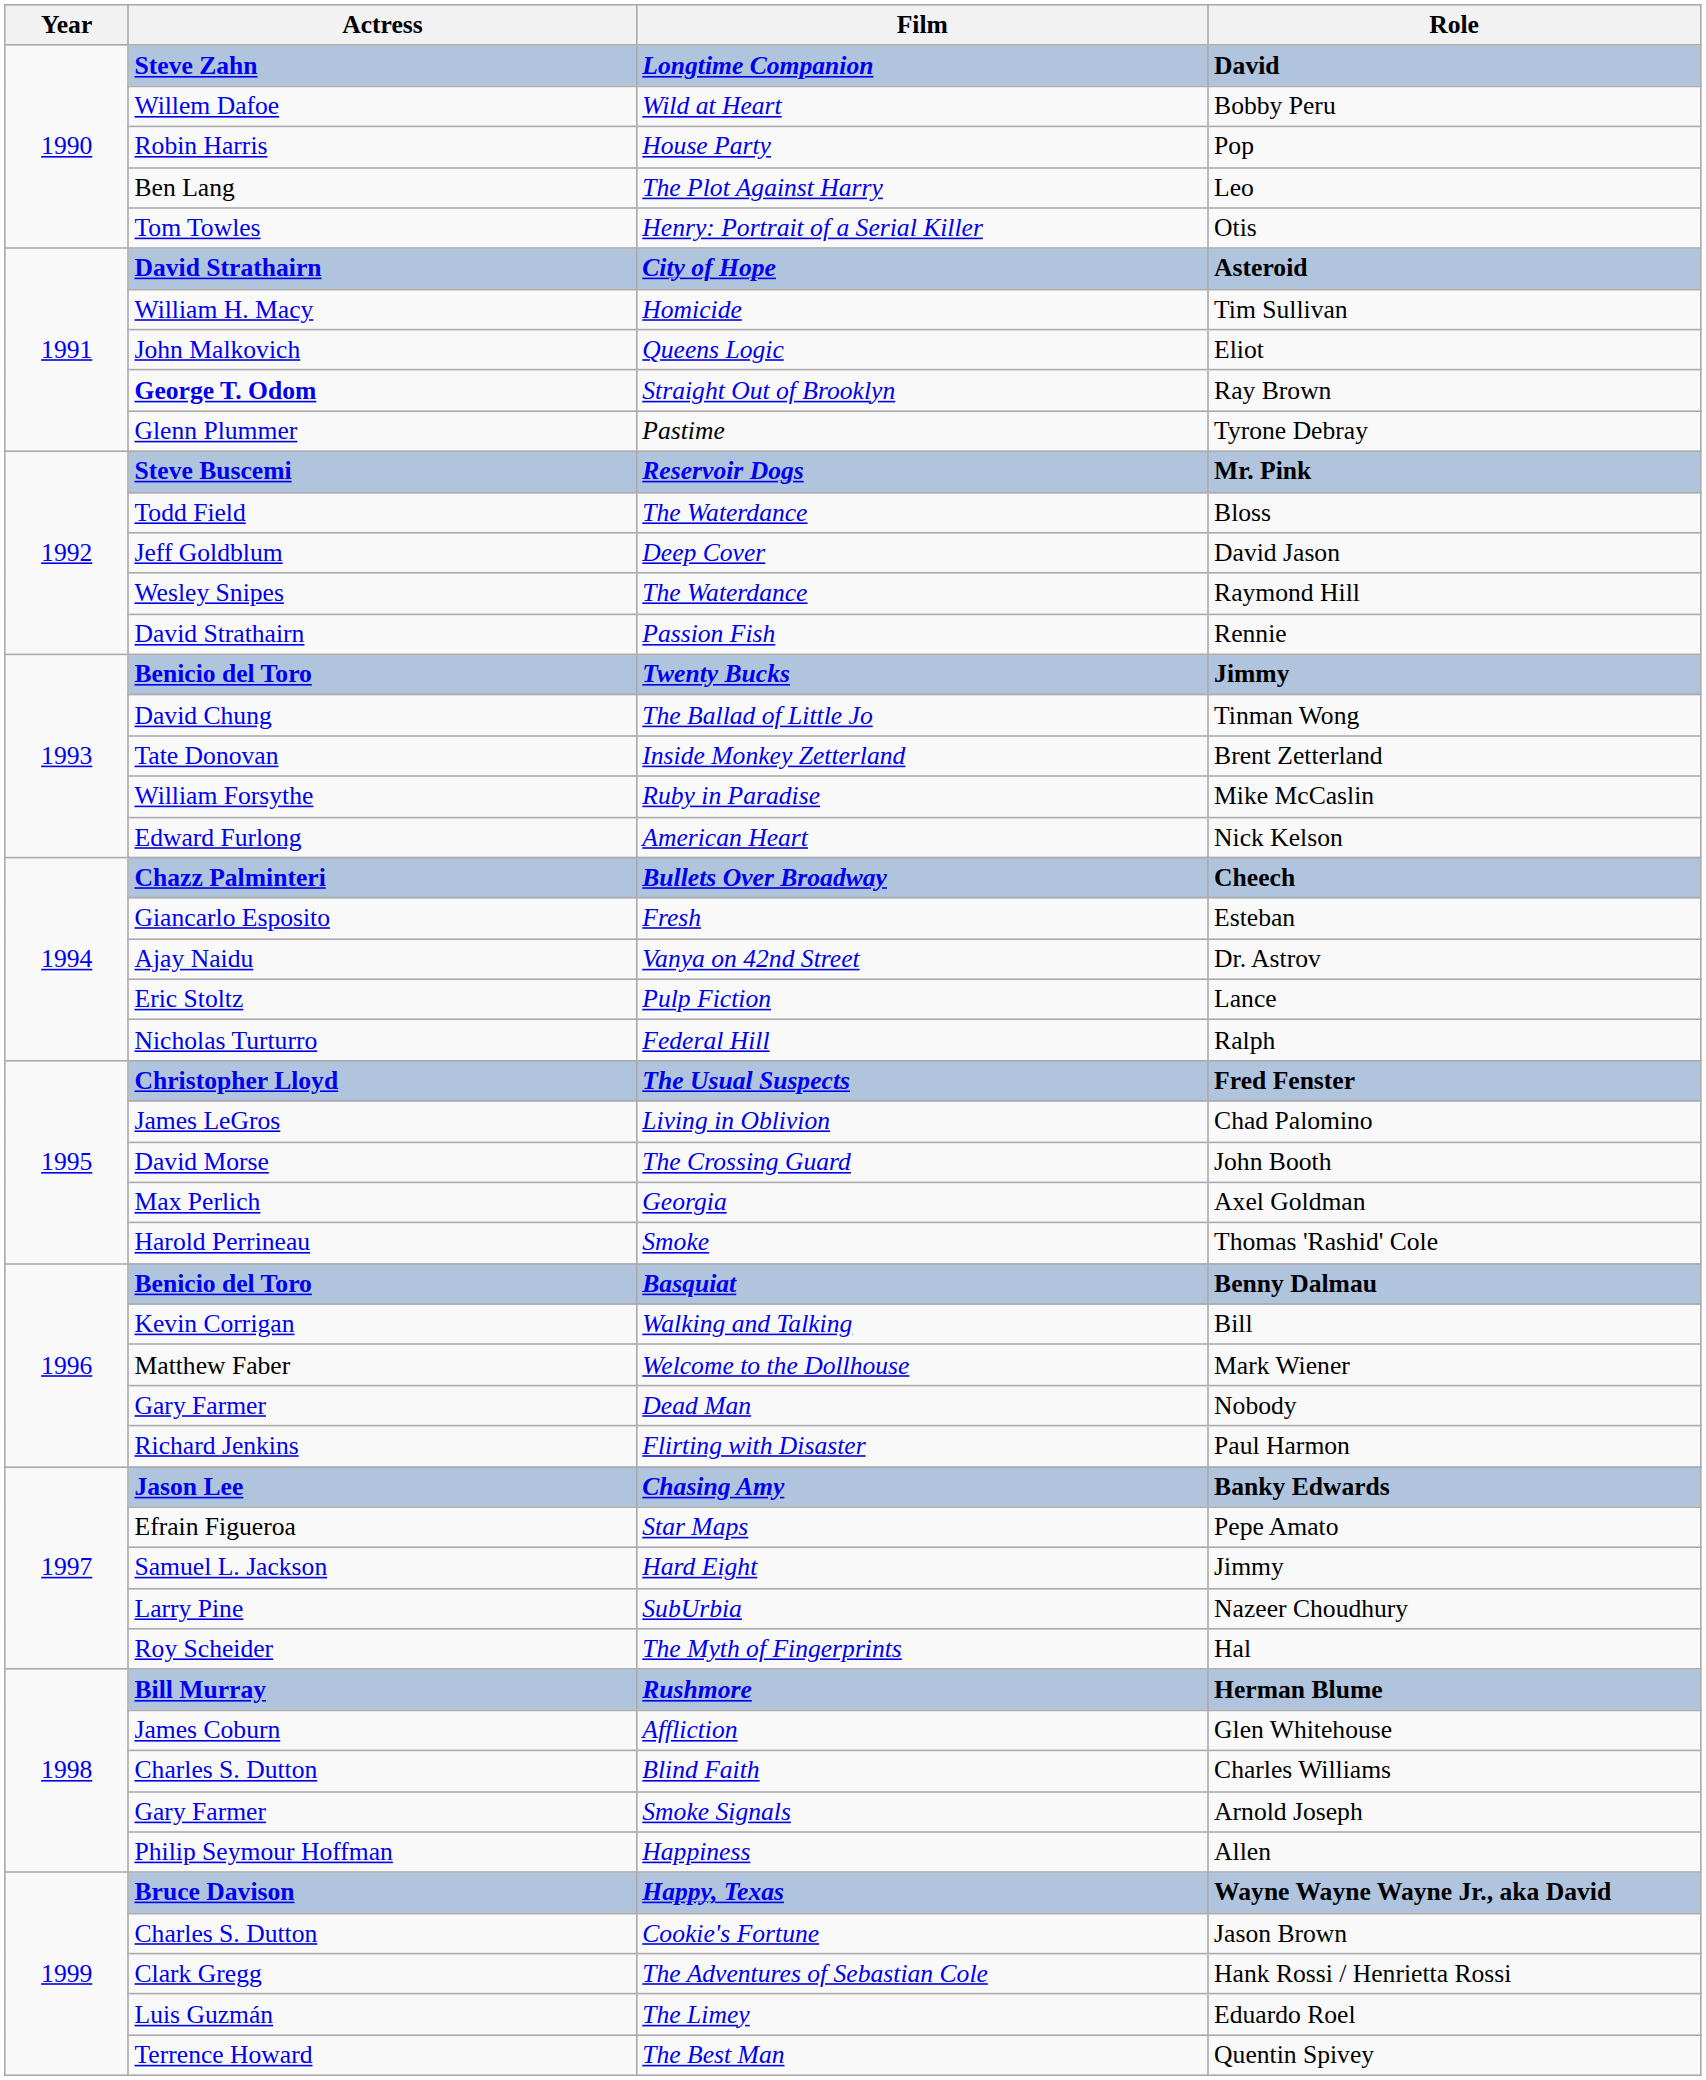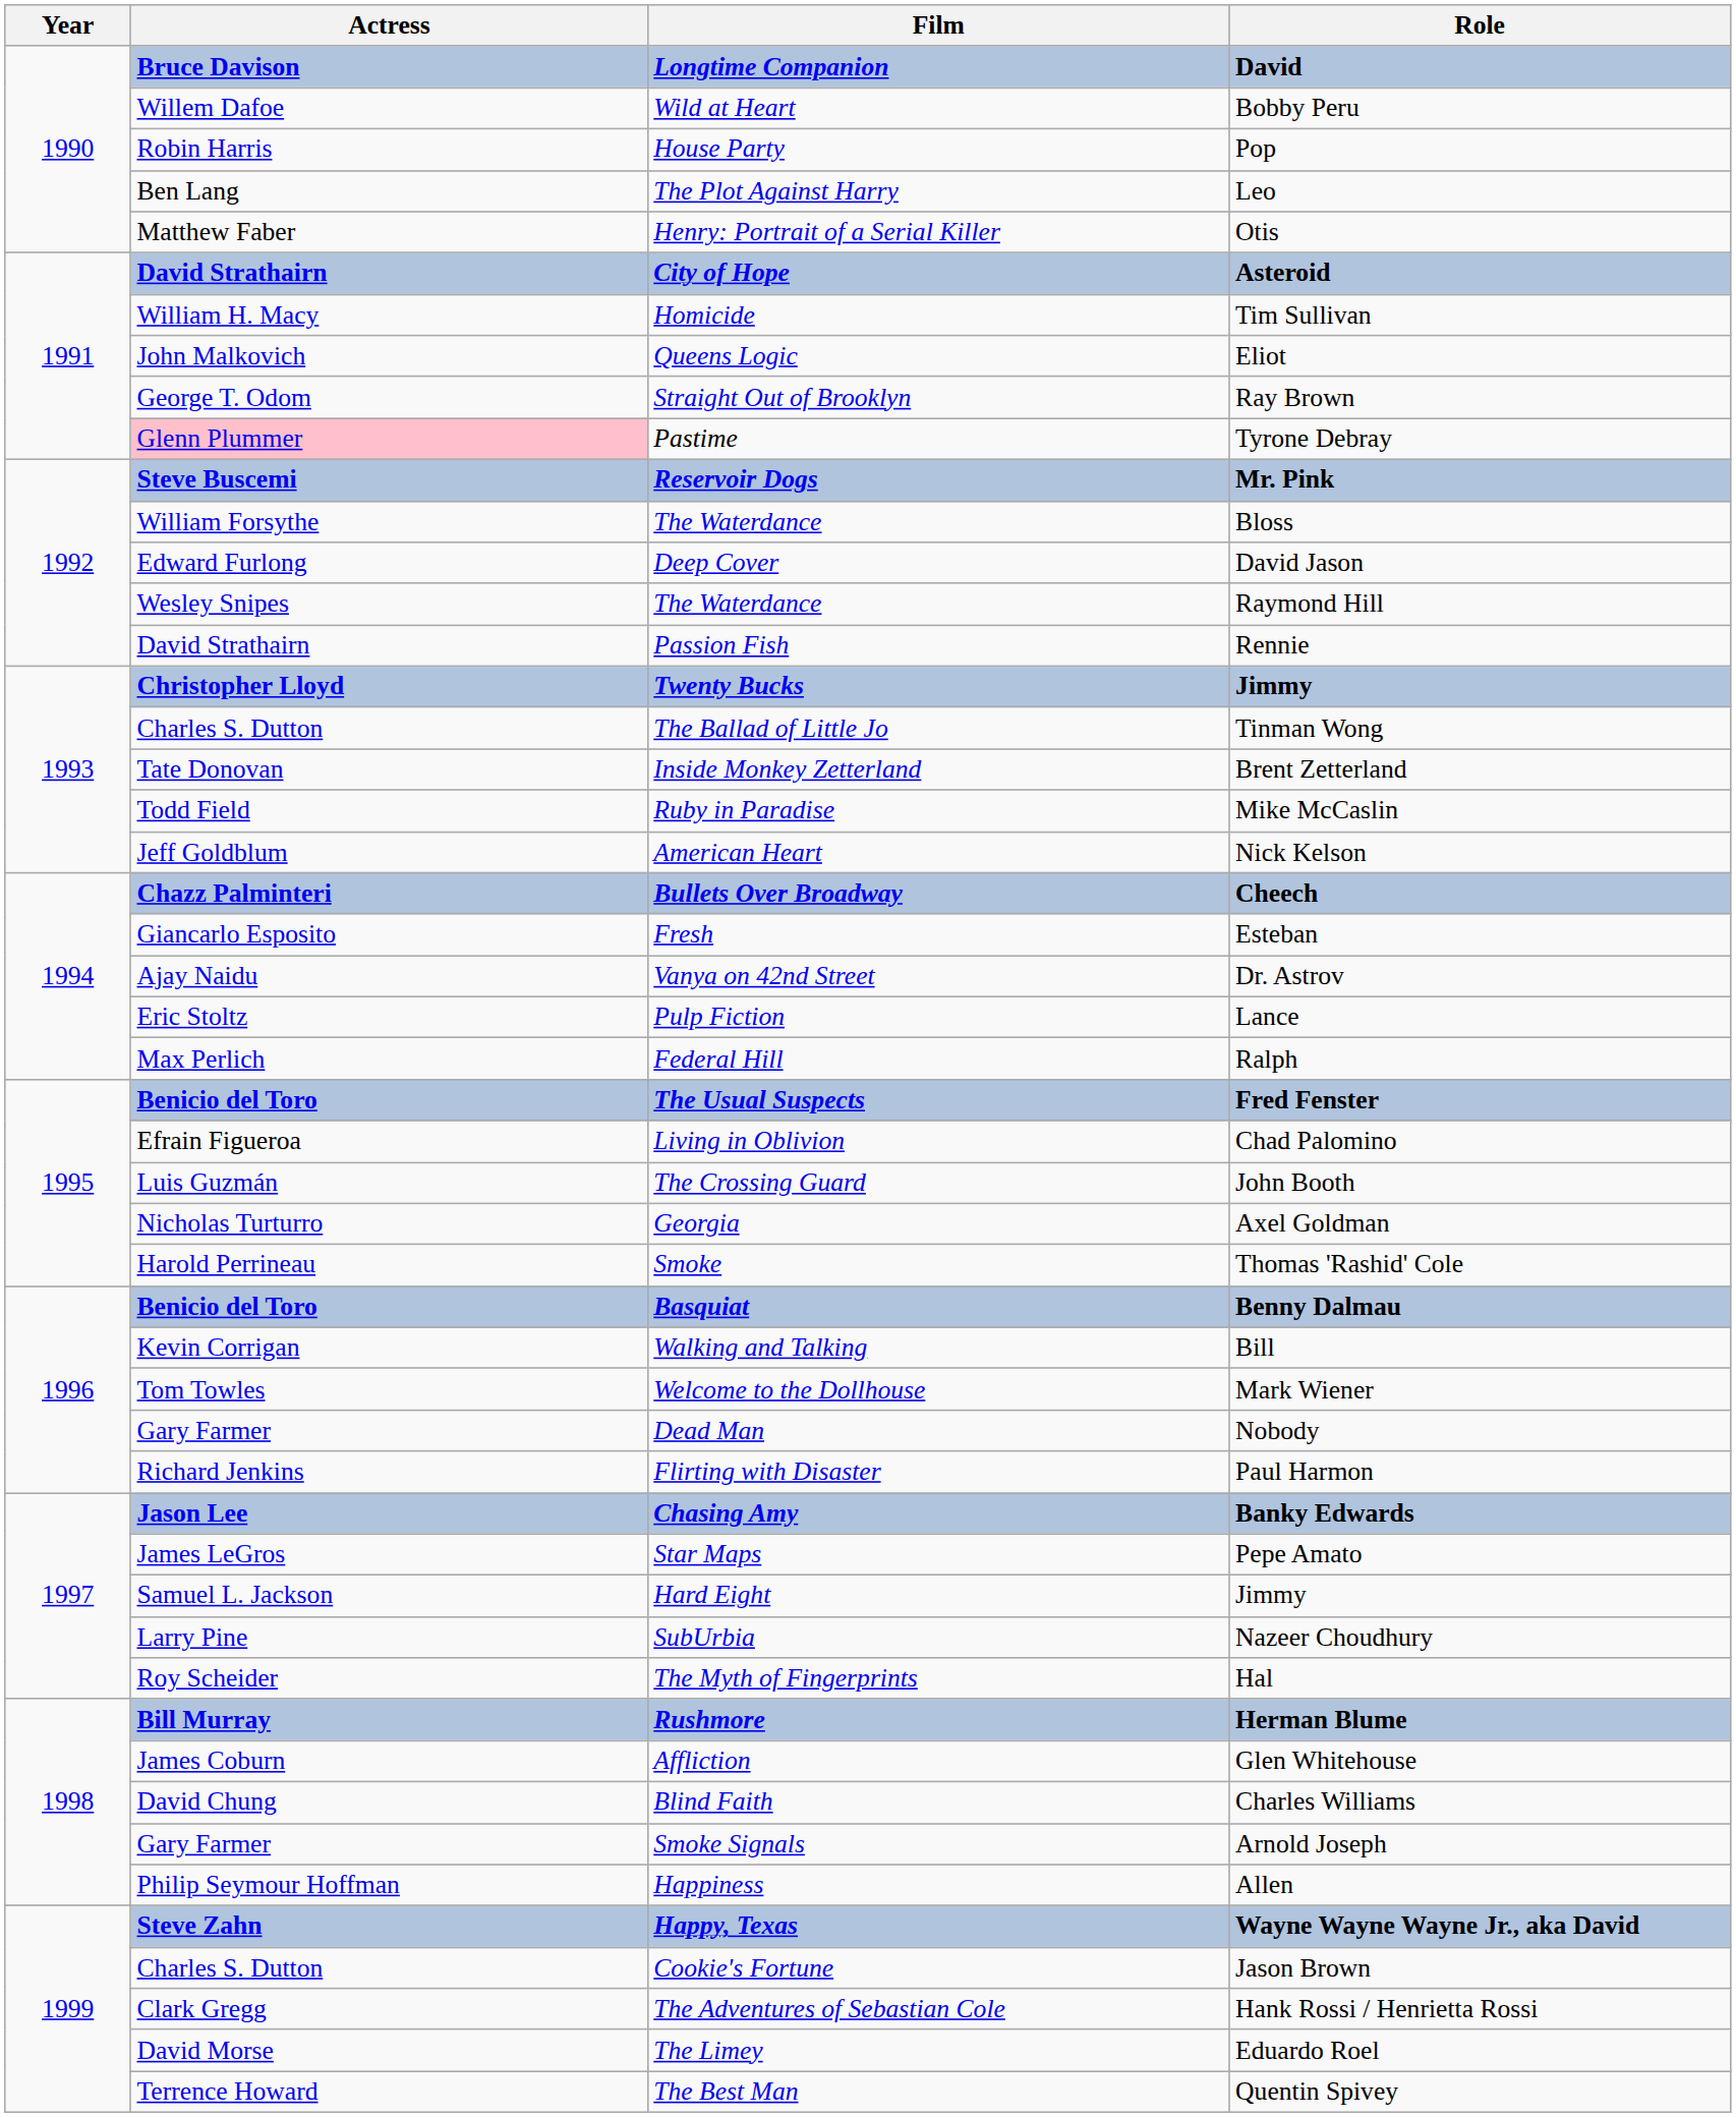Longtime Companion | Actress: Steve Zahn -> Bruce Davison
Henry: Portrait of a Serial Killer | Actress: Tom Towles -> Matthew Faber
Straight Out of Brooklyn | Actress: bold -> normal
Pastime | Actress: no background -> pink background
The Waterdance / Bloss | Actress: Todd Field -> William Forsythe
Deep Cover | Actress: Jeff Goldblum -> Edward Furlong
Twenty Bucks | Actress: Benicio del Toro -> Christopher Lloyd
The Ballad of Little Jo | Actress: David Chung -> Charles S. Dutton
Ruby in Paradise | Actress: William Forsythe -> Todd Field
American Heart | Actress: Edward Furlong -> Jeff Goldblum
Federal Hill | Actress: Nicholas Turturro -> Max Perlich
The Usual Suspects | Actress: Christopher Lloyd -> Benicio del Toro
Living in Oblivion | Actress: James LeGros -> Efrain Figueroa
The Crossing Guard | Actress: David Morse -> Luis Guzmán
Georgia | Actress: Max Perlich -> Nicholas Turturro
Welcome to the Dollhouse | Actress: Matthew Faber -> Tom Towles
Star Maps | Actress: Efrain Figueroa -> James LeGros
Blind Faith | Actress: Charles S. Dutton -> David Chung
Happy, Texas | Actress: Bruce Davison -> Steve Zahn
The Limey | Actress: Luis Guzmán -> David Morse
